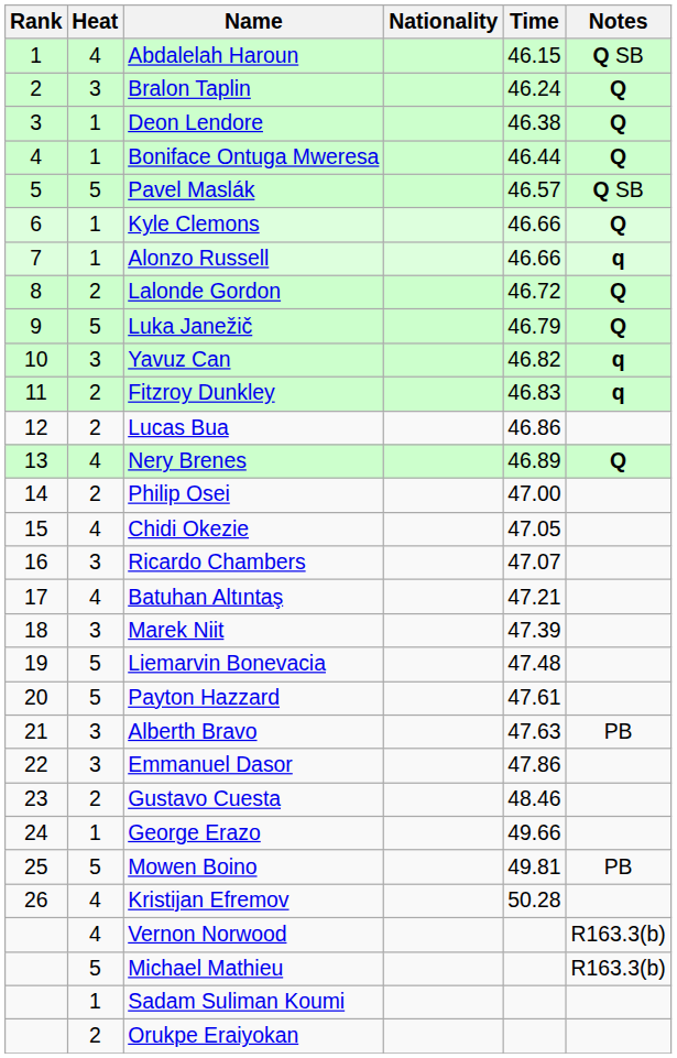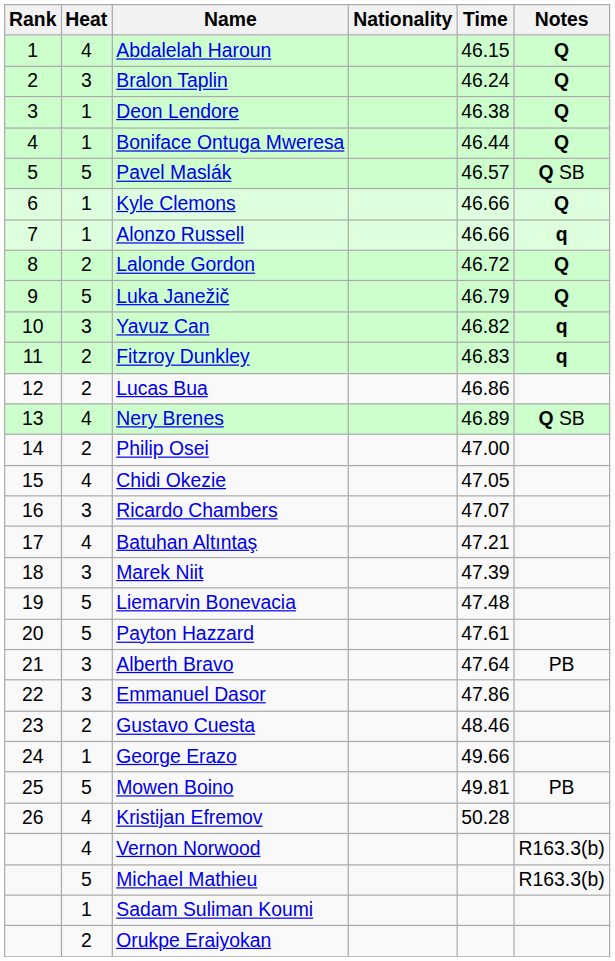Abdalelah Haroun | Notes: Q SB -> Q
Nery Brenes | Notes: Q -> Q SB
Alberth Bravo | Time: 47.63 -> 47.64
